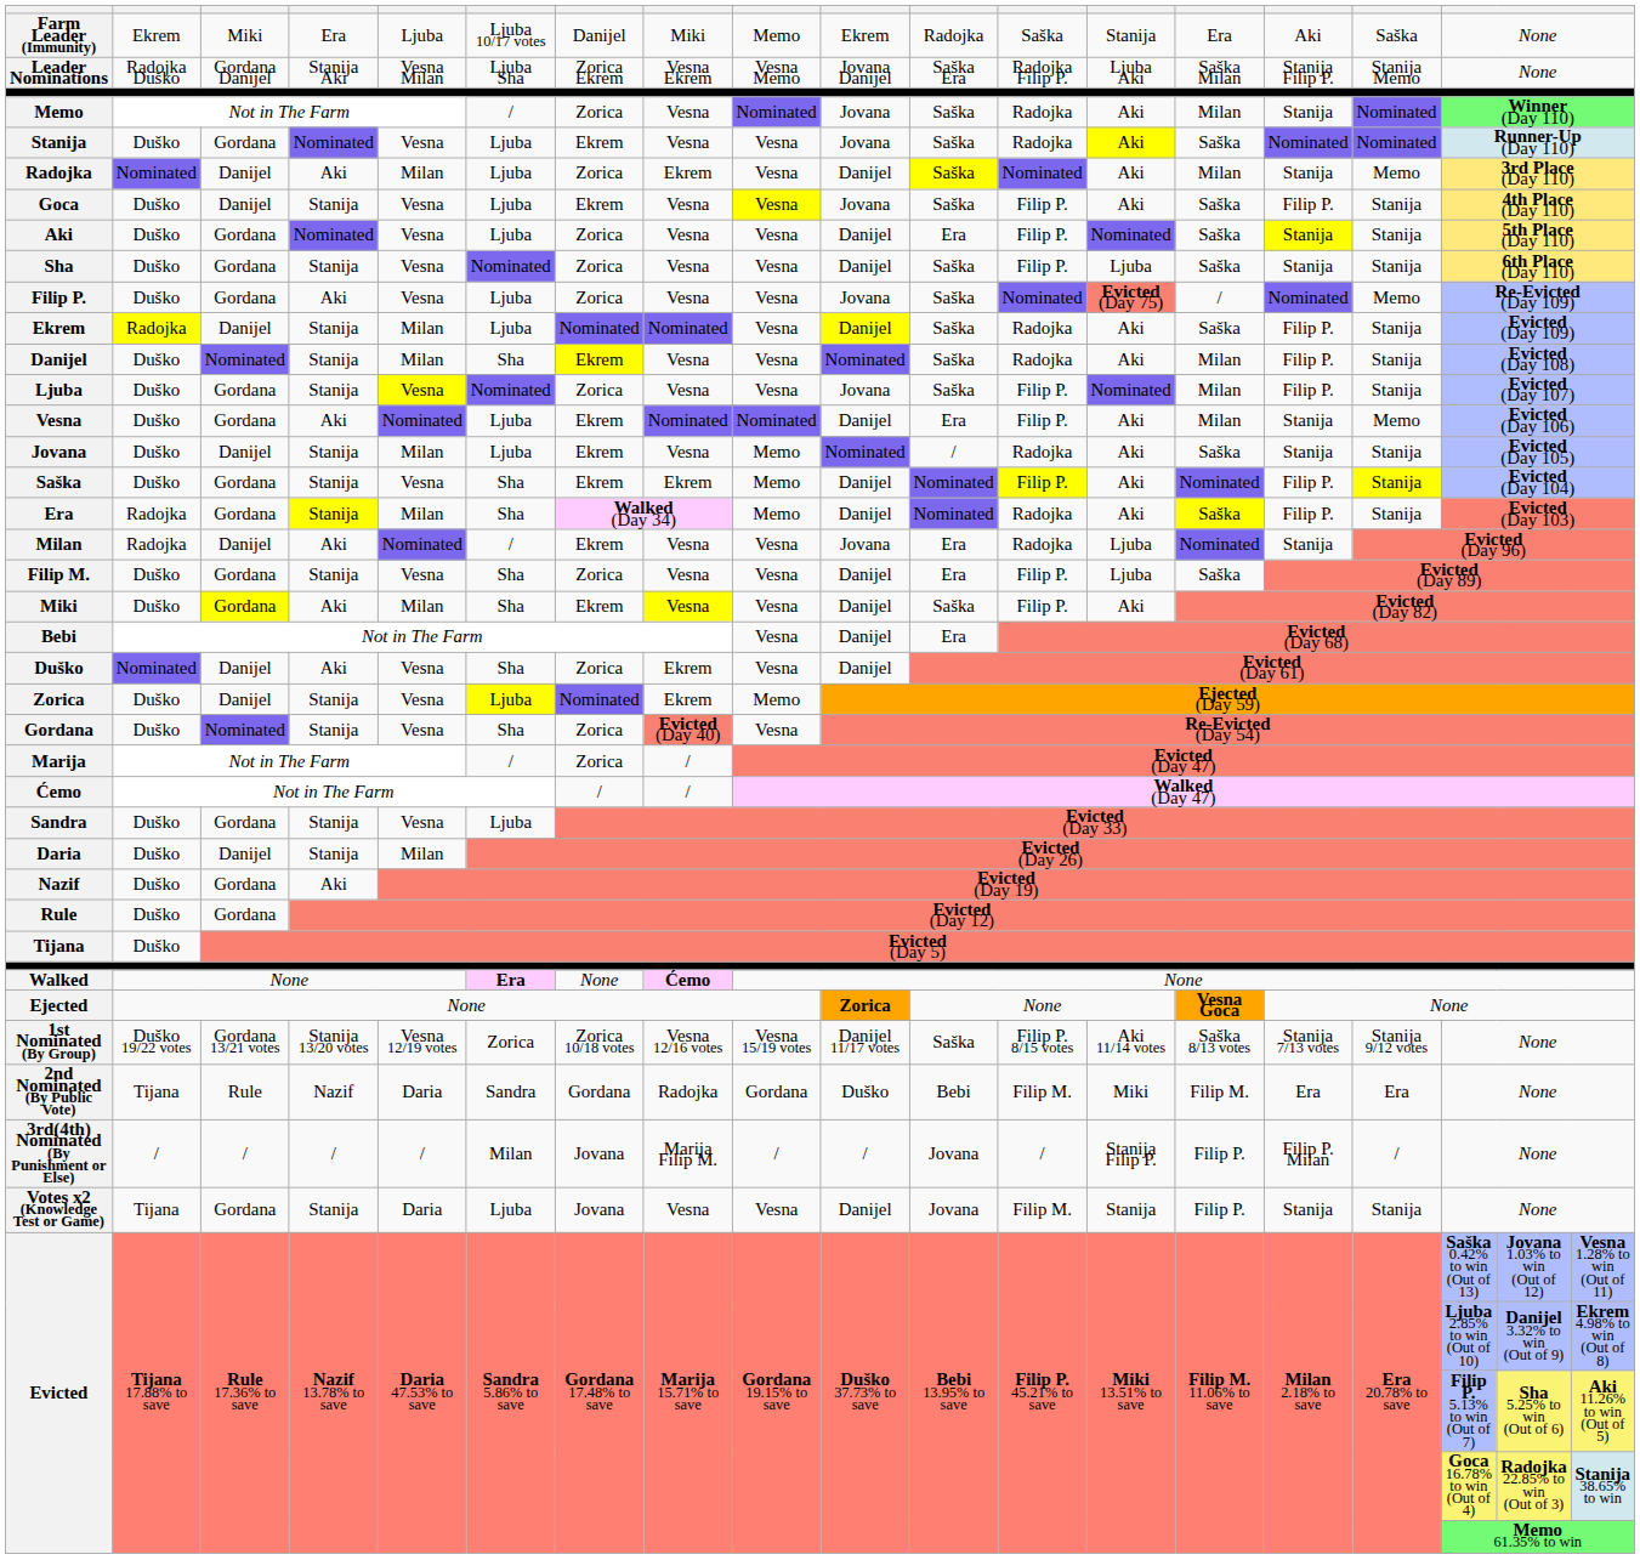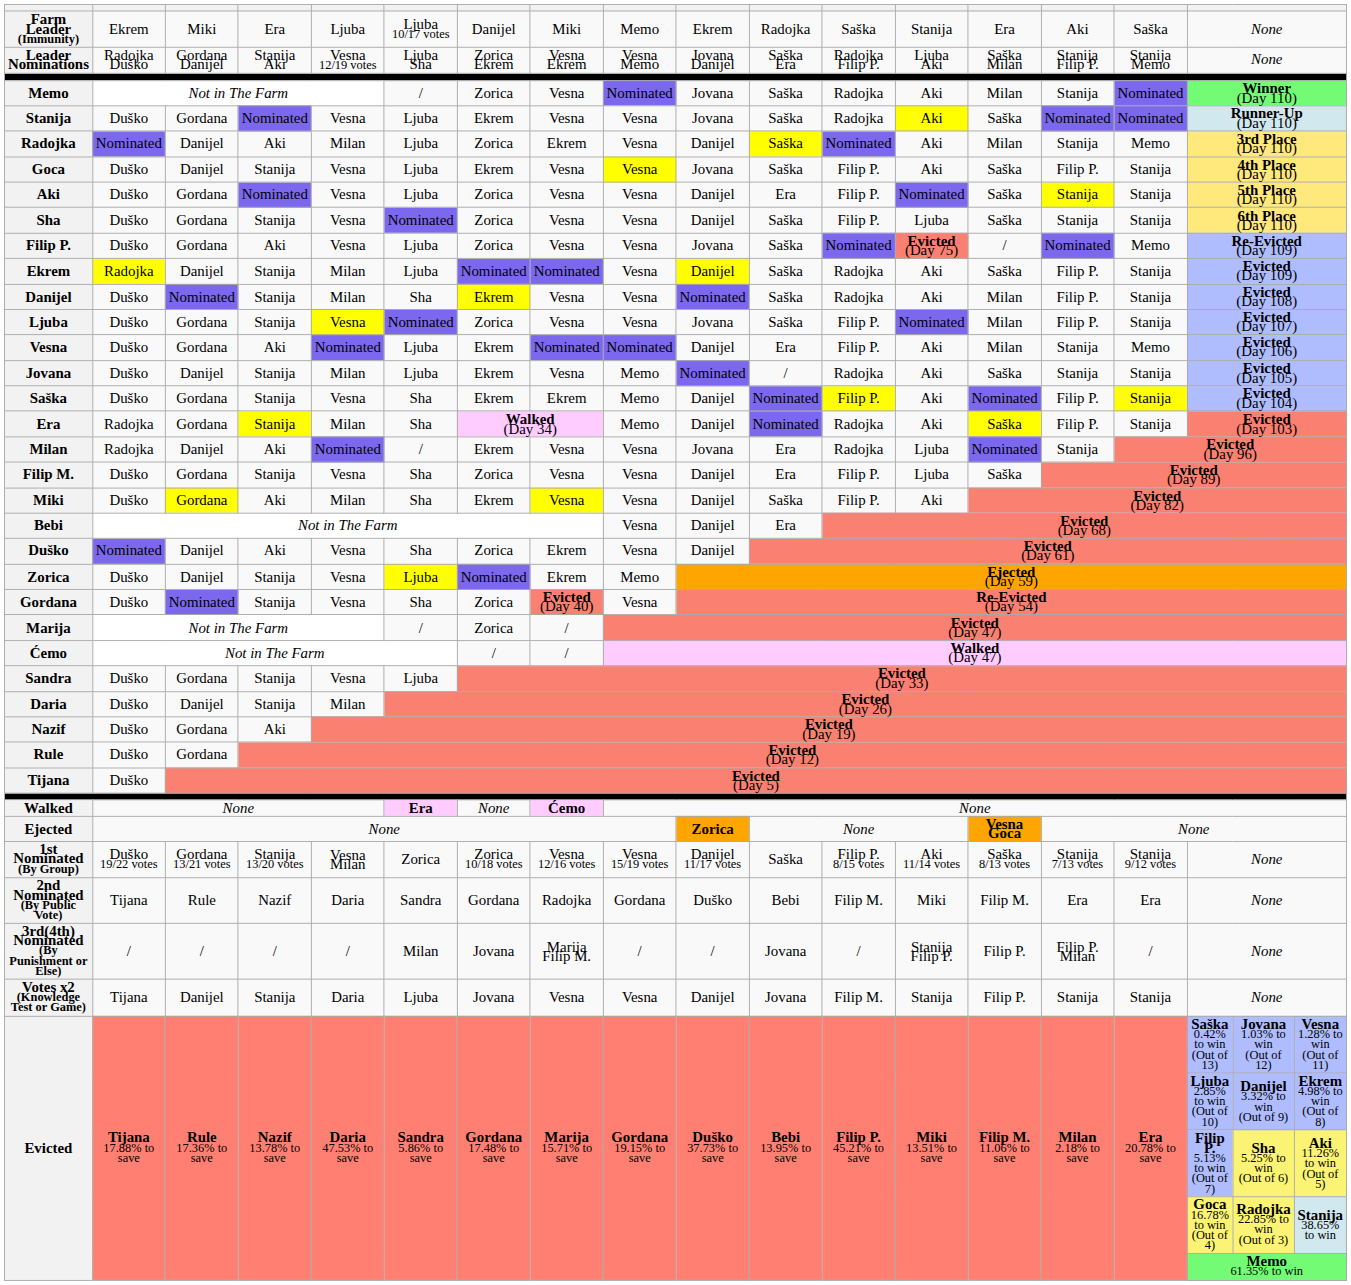Leader Nominations | column 5: Vesna Milan -> Vesna 12/19 votes
1st Nominated (By Group) | column 5: Vesna 12/19 votes -> Vesna Milan
Votes x2 (Knowledge Test or Game) | column 3: Gordana -> Danijel
